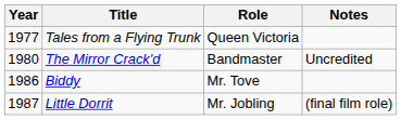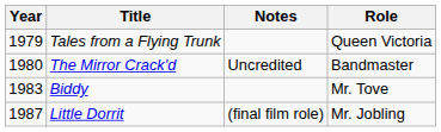columns swapped: Role <-> Notes
Tales from a Flying Trunk | Year: 1977 -> 1979
Biddy | Year: 1986 -> 1983
